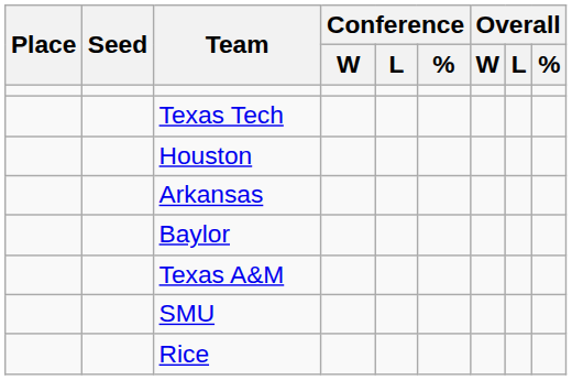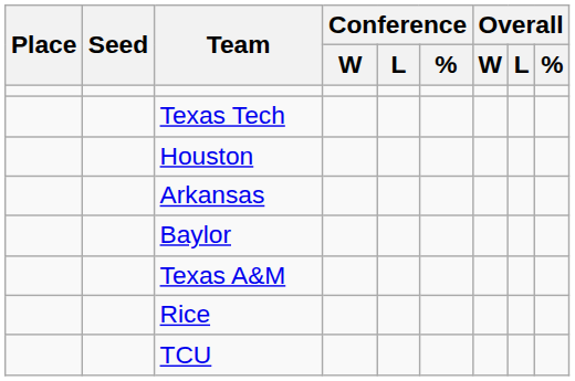- row: SMU
+ row: TCU
